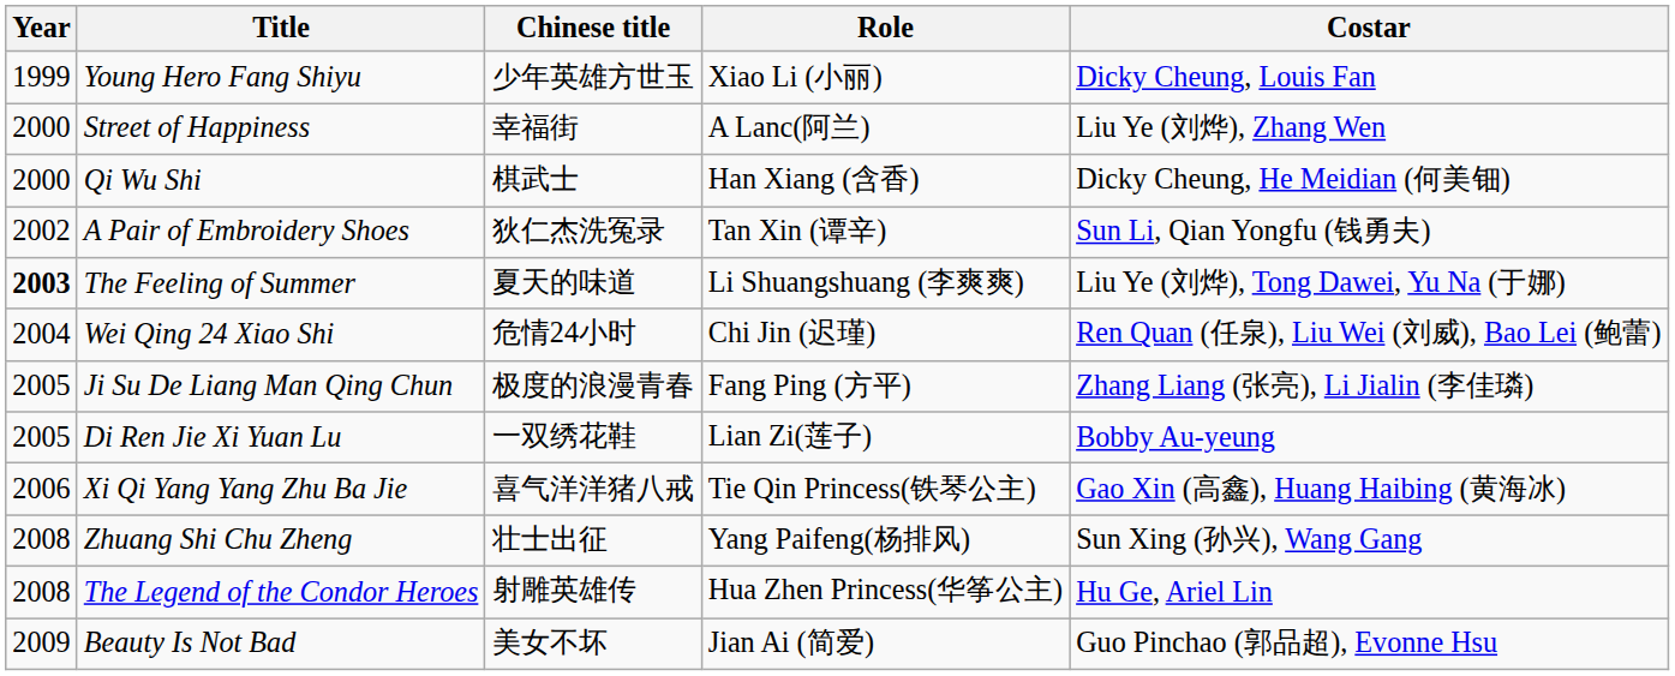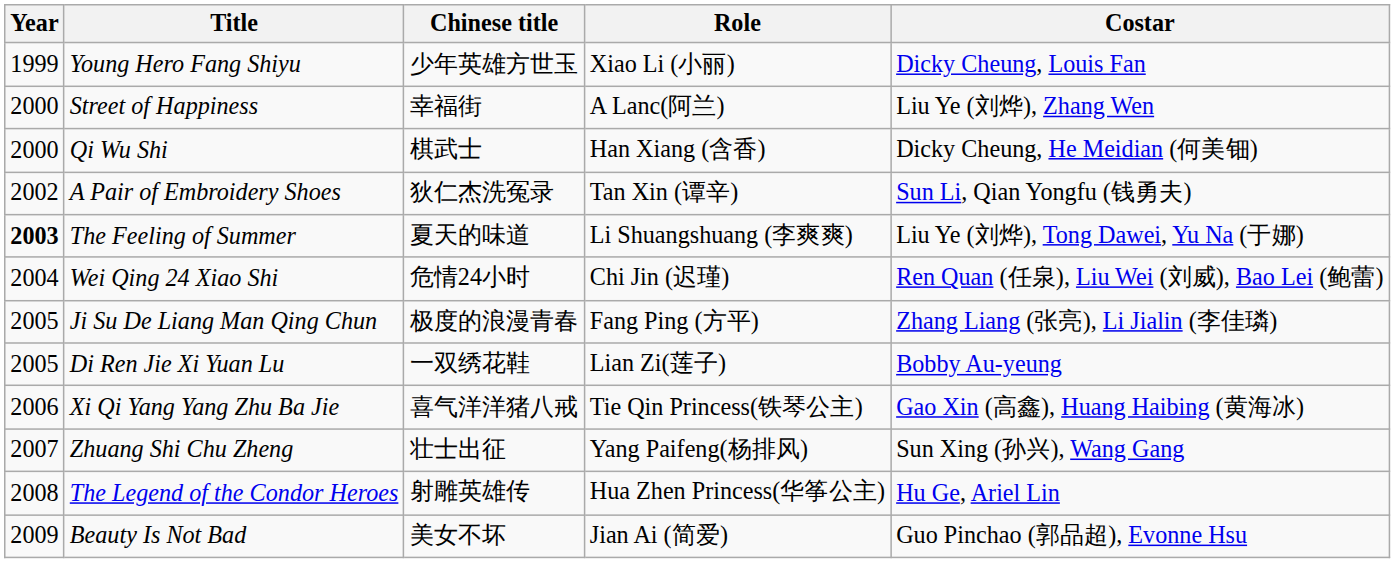Zhuang Shi Chu Zheng | Year: 2008 -> 2007
